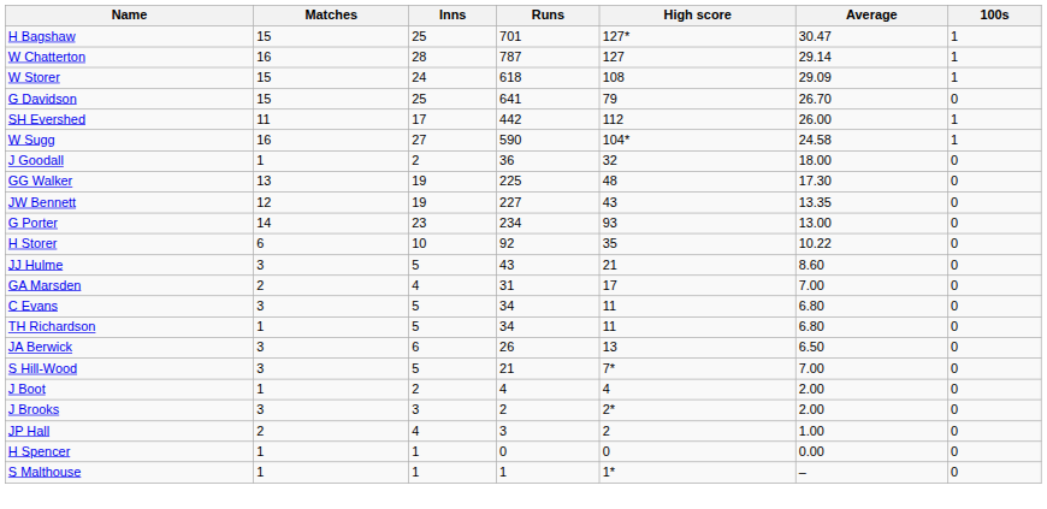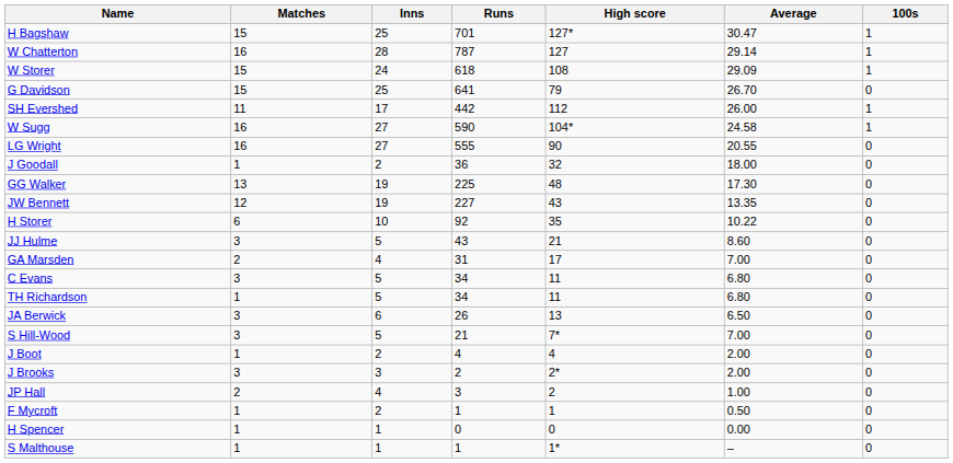+ row: LG Wright | 16 | 27 | 555 | 90 | 20.55 | 0
- row: G Porter | 14 | 23 | 234 | 93 | 13.00 | 0
+ row: F Mycroft | 1 | 2 | 1 | 1 | 0.50 | 0
